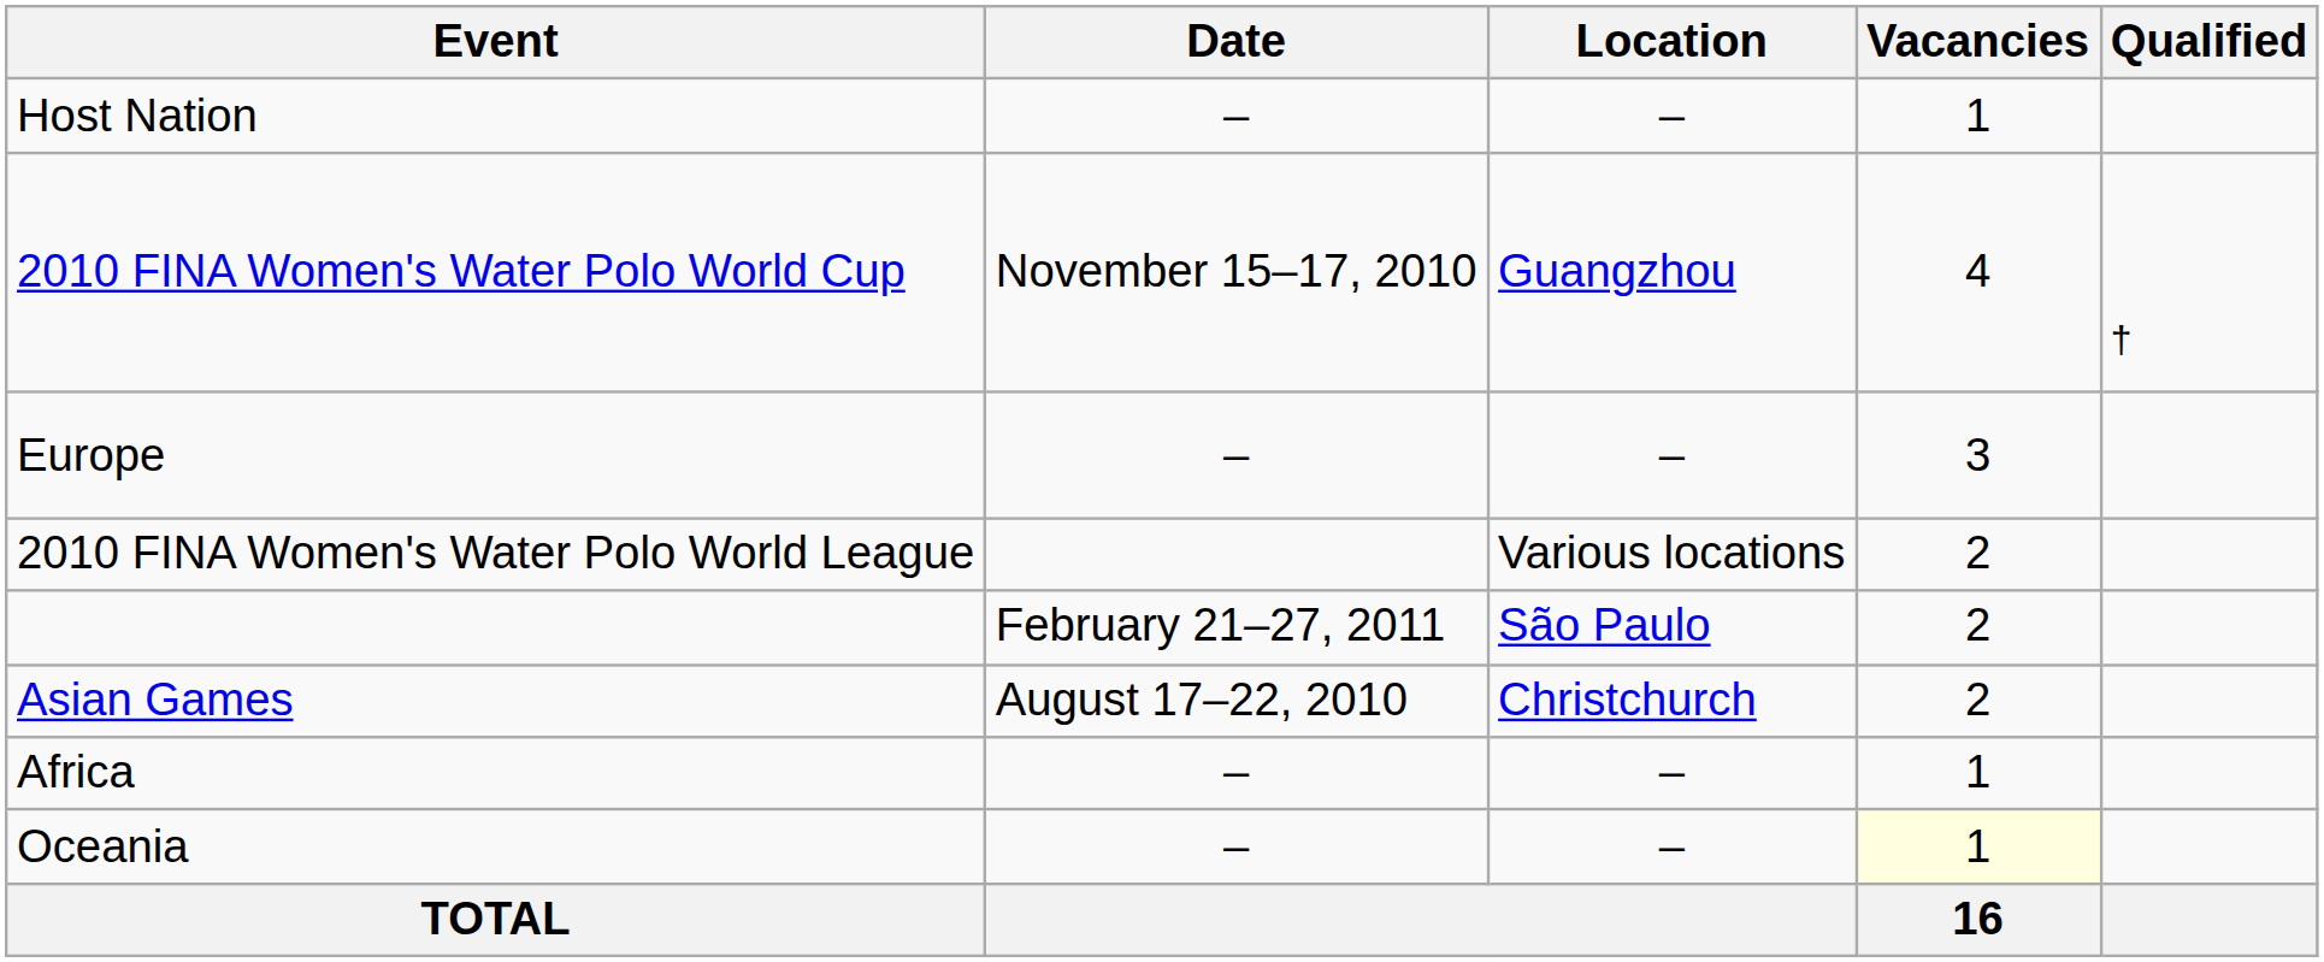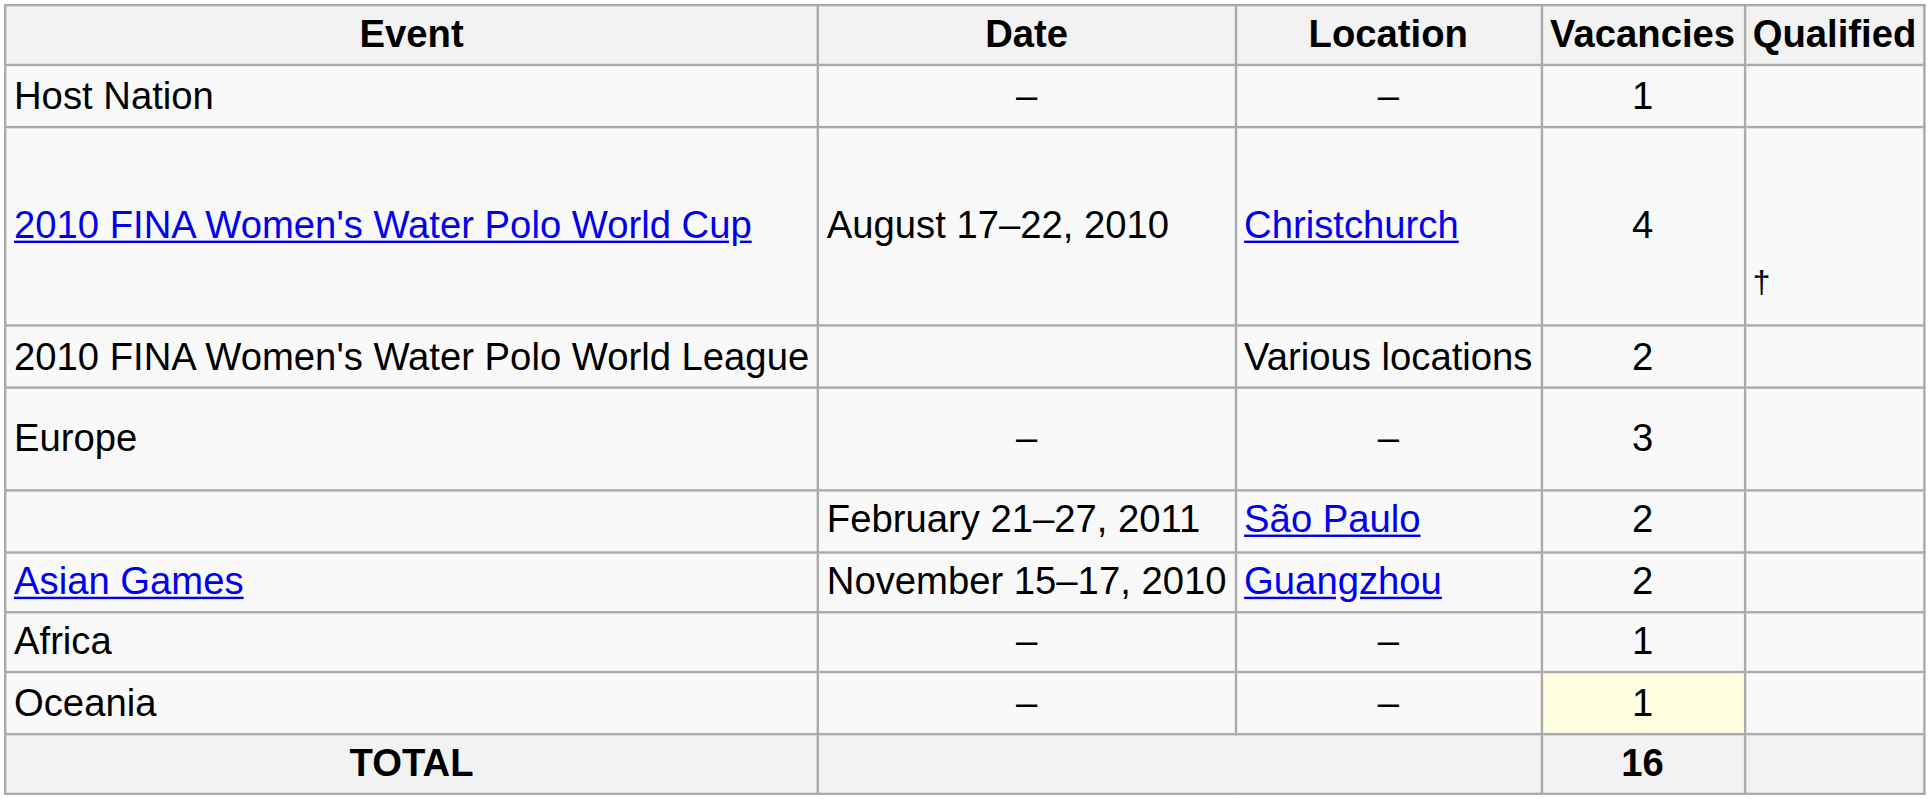2010 FINA Women's Water Polo World Cup | Date: November 15–17, 2010 -> August 17–22, 2010
2010 FINA Women's Water Polo World Cup | Location: Guangzhou -> Christchurch
rows swapped: 2010 FINA Women's Water Polo World League <-> Europe
Asian Games | Date: August 17–22, 2010 -> November 15–17, 2010
Asian Games | Location: Christchurch -> Guangzhou
